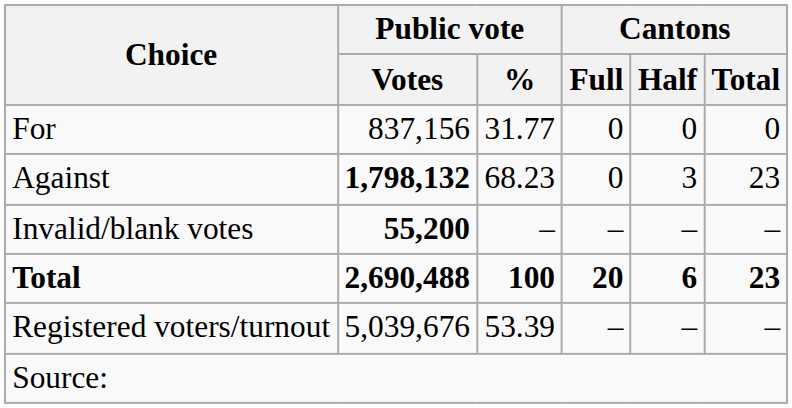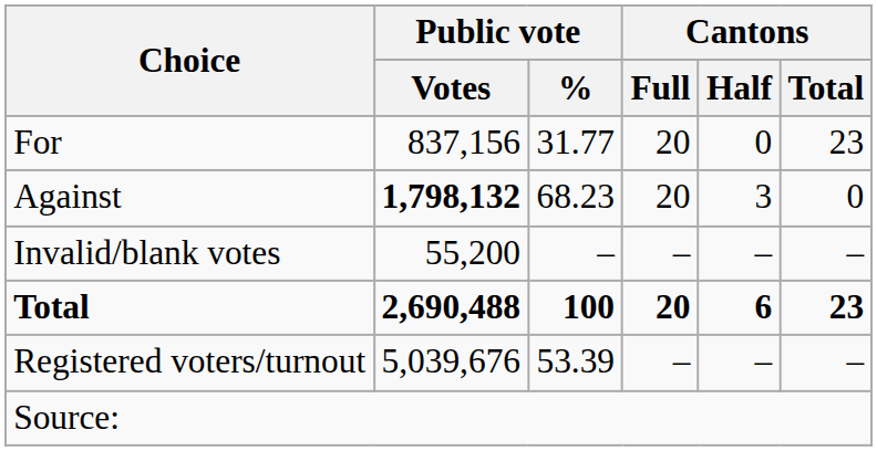For | Cantons / Full: 0 -> 20
For | Cantons / Total: 0 -> 23
Against | Cantons / Full: 0 -> 20
Against | Cantons / Total: 23 -> 0
Invalid/blank votes | Public vote / Votes: bold -> normal
